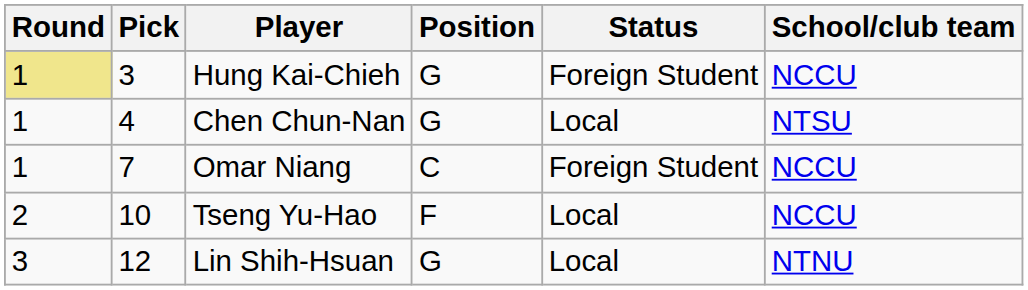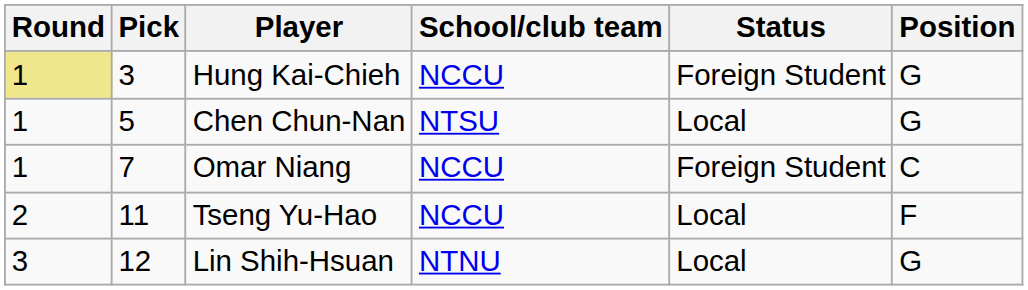columns swapped: Position <-> School/club team
Chen Chun-Nan | Pick: 4 -> 5
Tseng Yu-Hao | Pick: 10 -> 11
